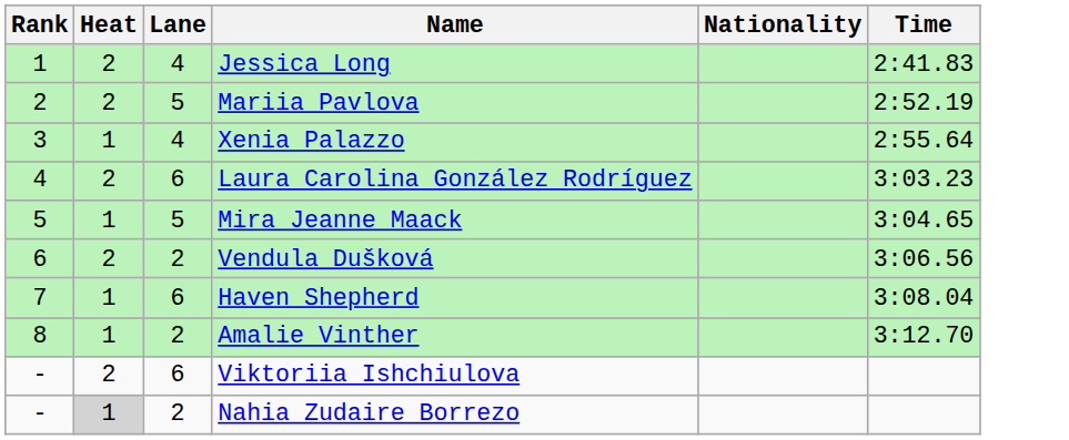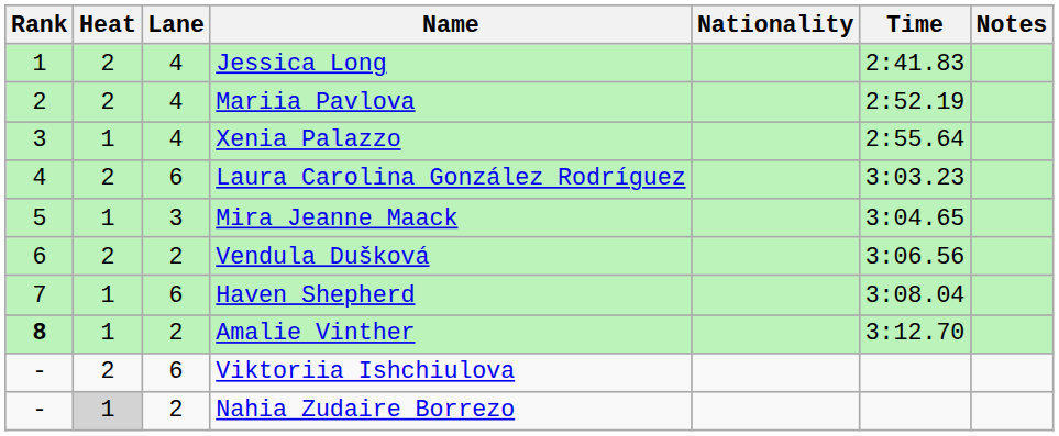+ column: Notes
Mariia Pavlova | Lane: 5 -> 4
Mira Jeanne Maack | Lane: 5 -> 3
Amalie Vinther | Rank: normal -> bold
